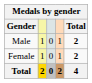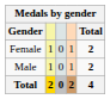rows swapped: Male <-> Female
